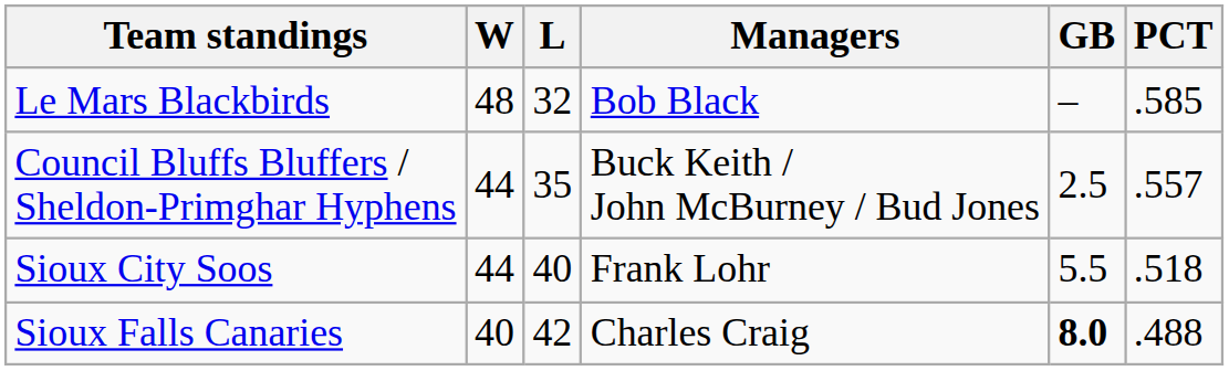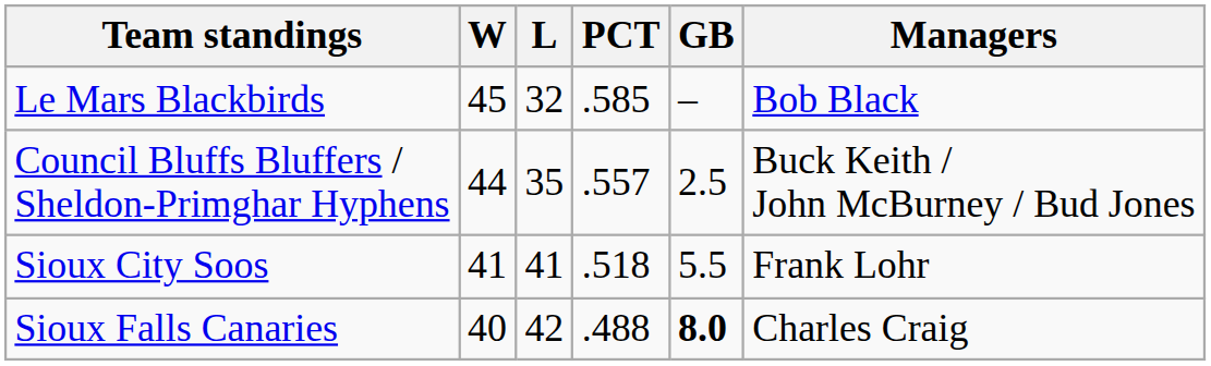columns swapped: PCT <-> Managers
Le Mars Blackbirds | W: 48 -> 45
Sioux City Soos | W: 44 -> 41
Sioux City Soos | L: 40 -> 41
